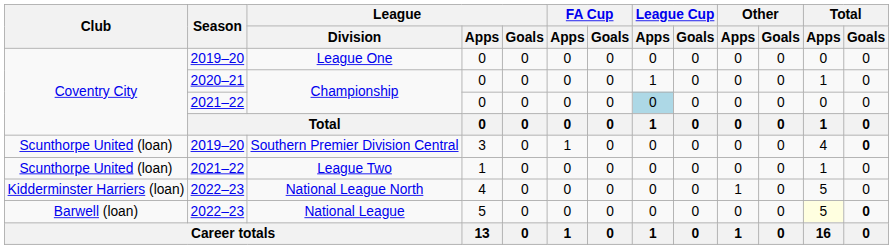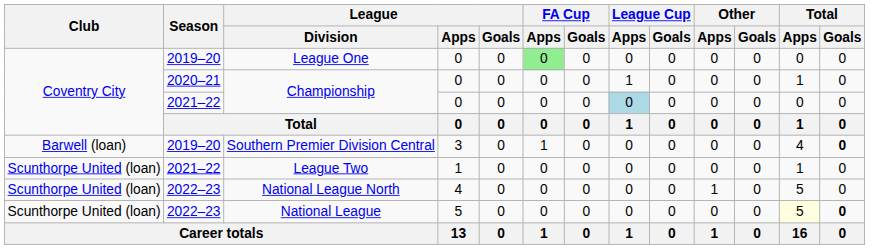League One | FA Cup / Apps: no background -> lightgreen background
Southern Premier Division Central | Club: Scunthorpe United (loan) -> Barwell (loan)
National League North | Club: Kidderminster Harriers (loan) -> Scunthorpe United (loan)
National League | Club: Barwell (loan) -> Scunthorpe United (loan)
